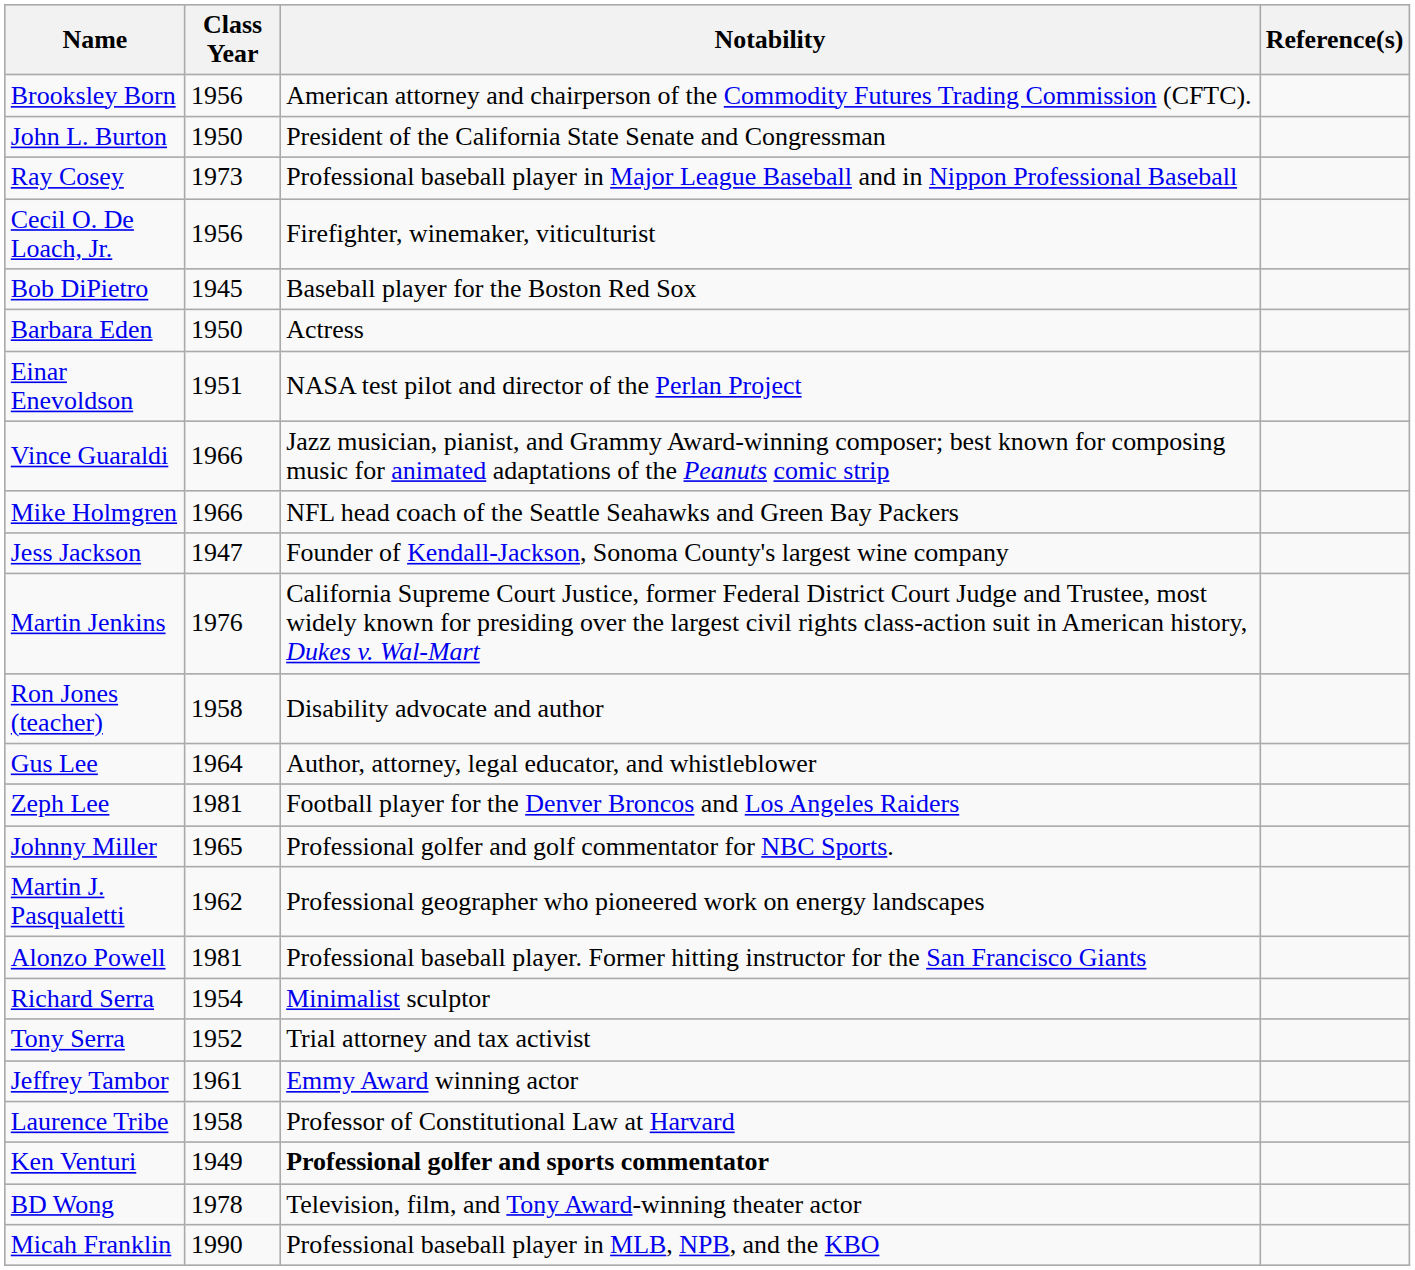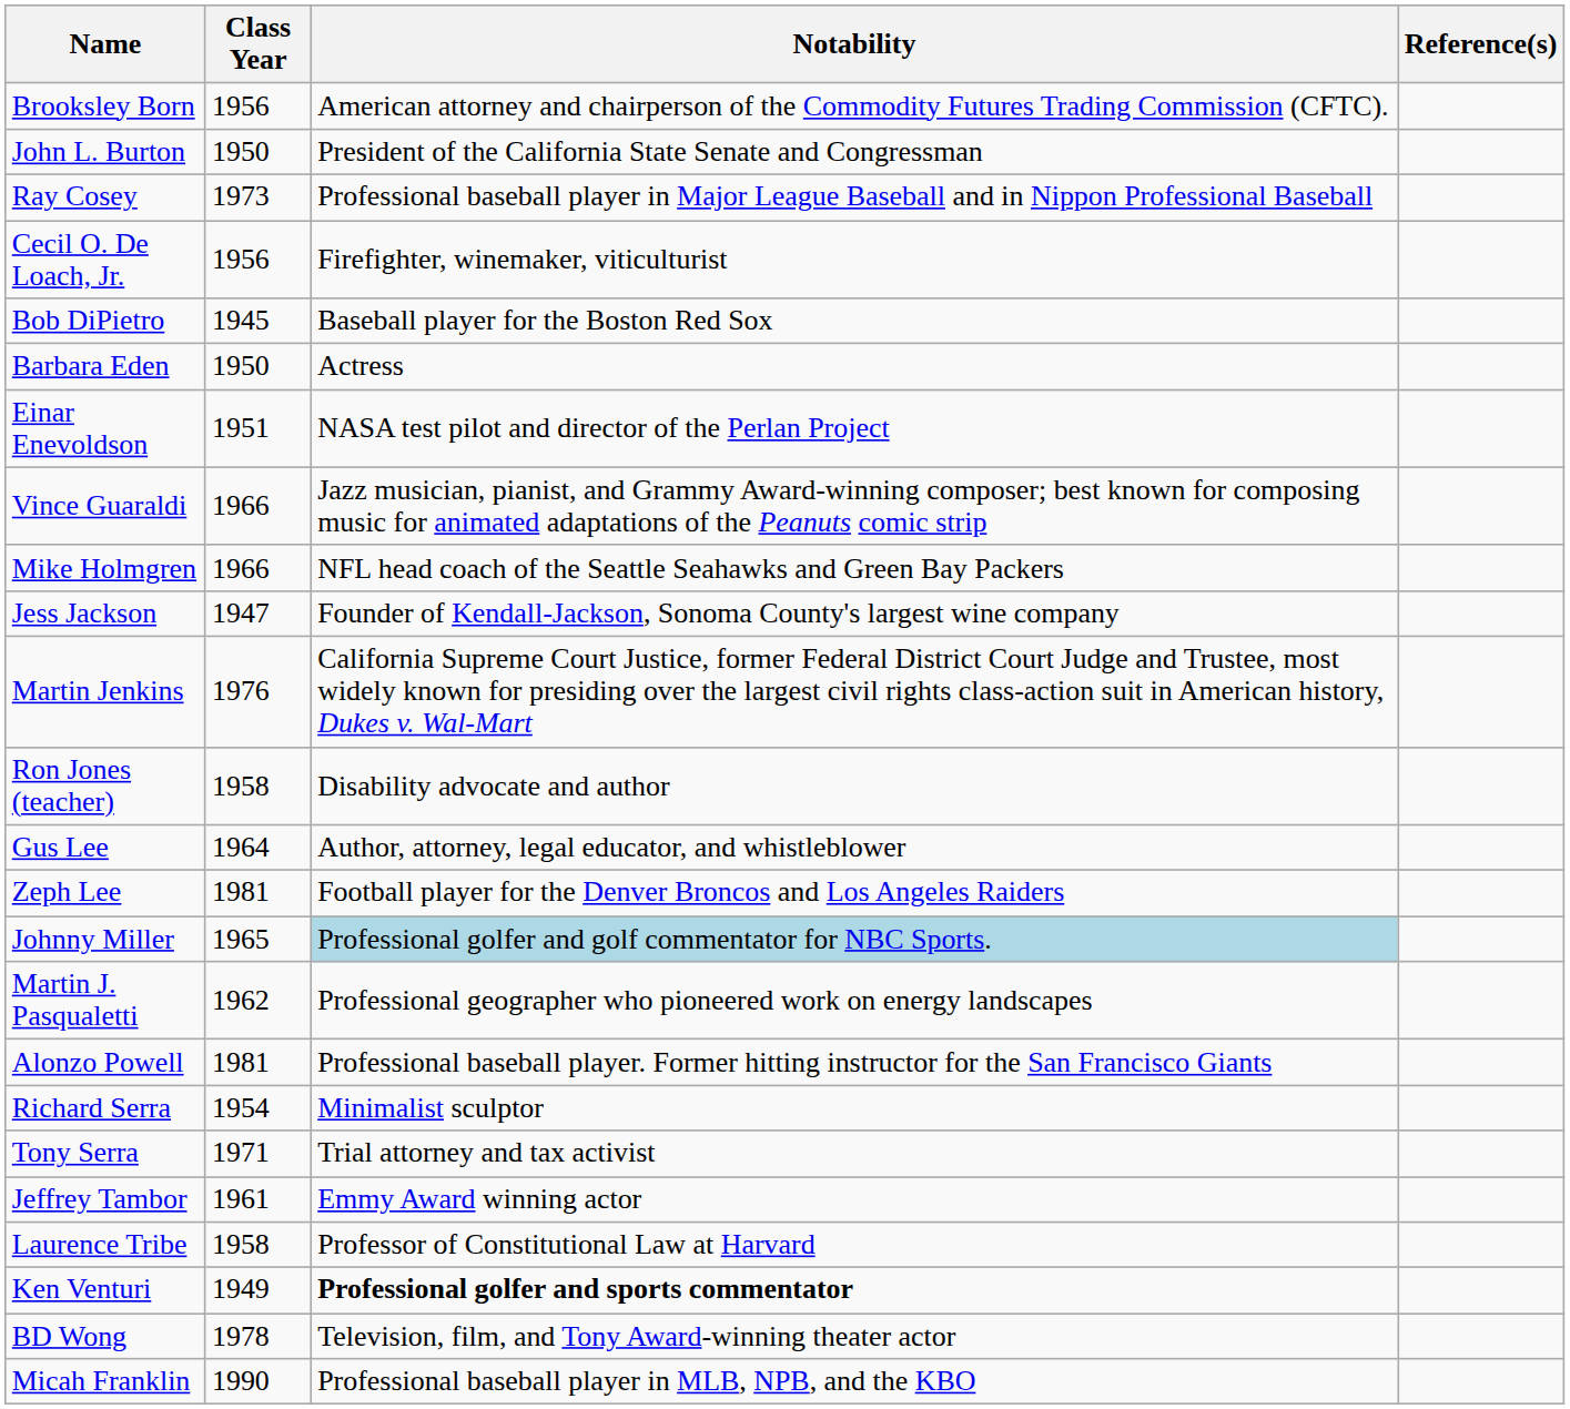Johnny Miller | Notability: no background -> lightblue background
Tony Serra | Class Year: 1952 -> 1971
